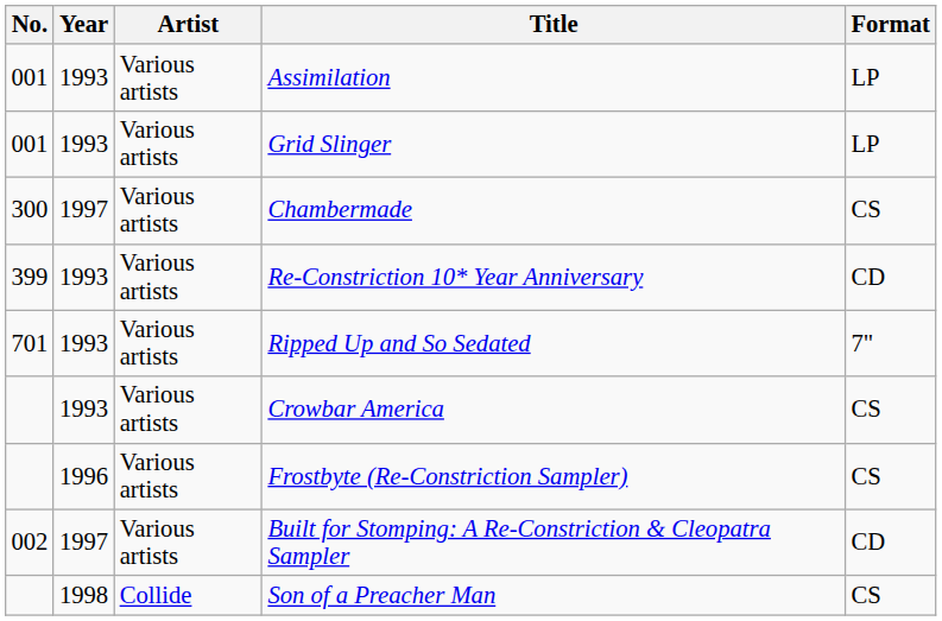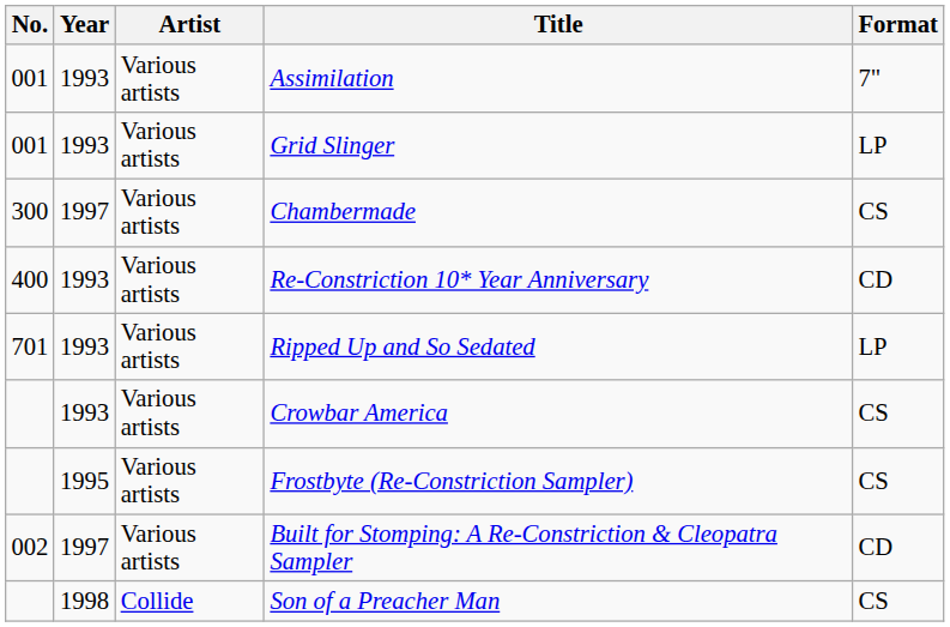Assimilation | Format: LP -> 7"
Re-Constriction 10* Year Anniversary | No.: 399 -> 400
Ripped Up and So Sedated | Format: 7" -> LP
Frostbyte (Re-Constriction Sampler) | Year: 1996 -> 1995
